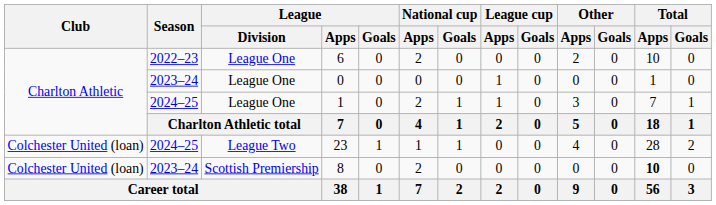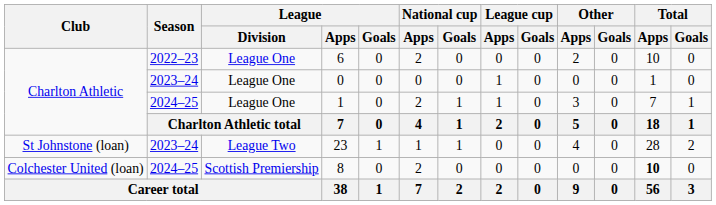23 | Club: Colchester United (loan) -> St Johnstone (loan)
23 | Season: 2024–25 -> 2023–24
8 | Season: 2023–24 -> 2024–25
